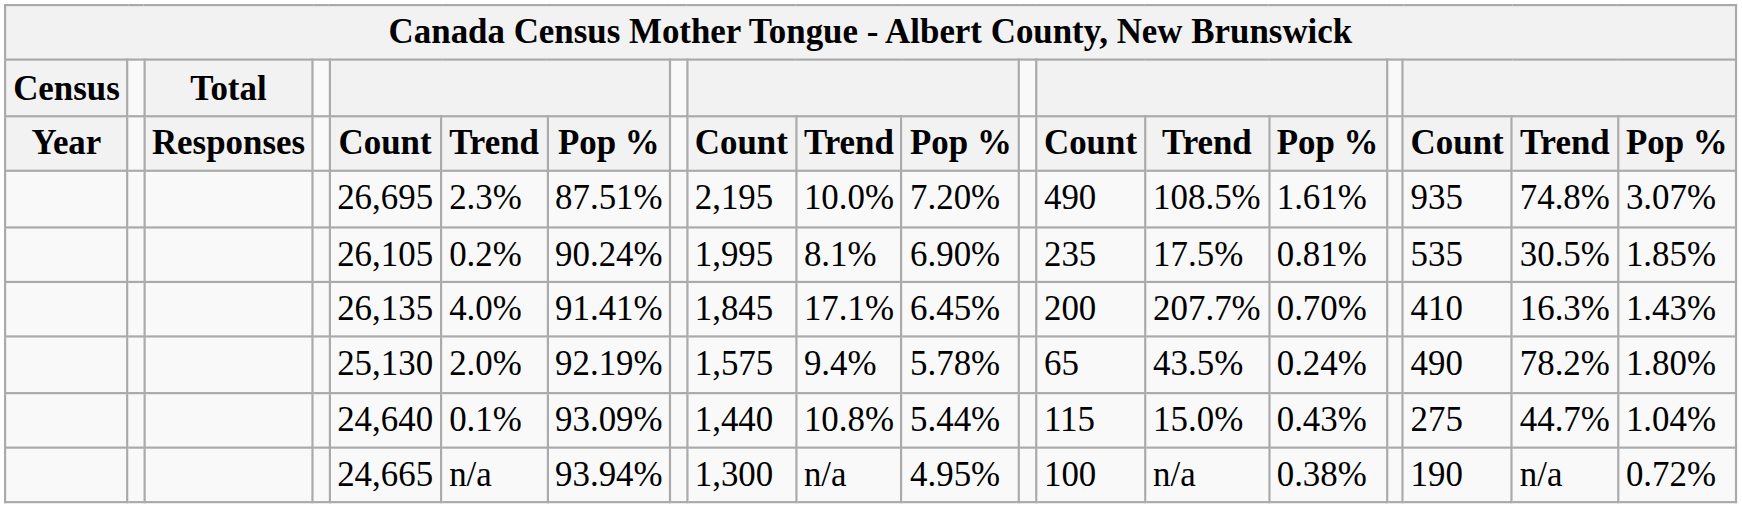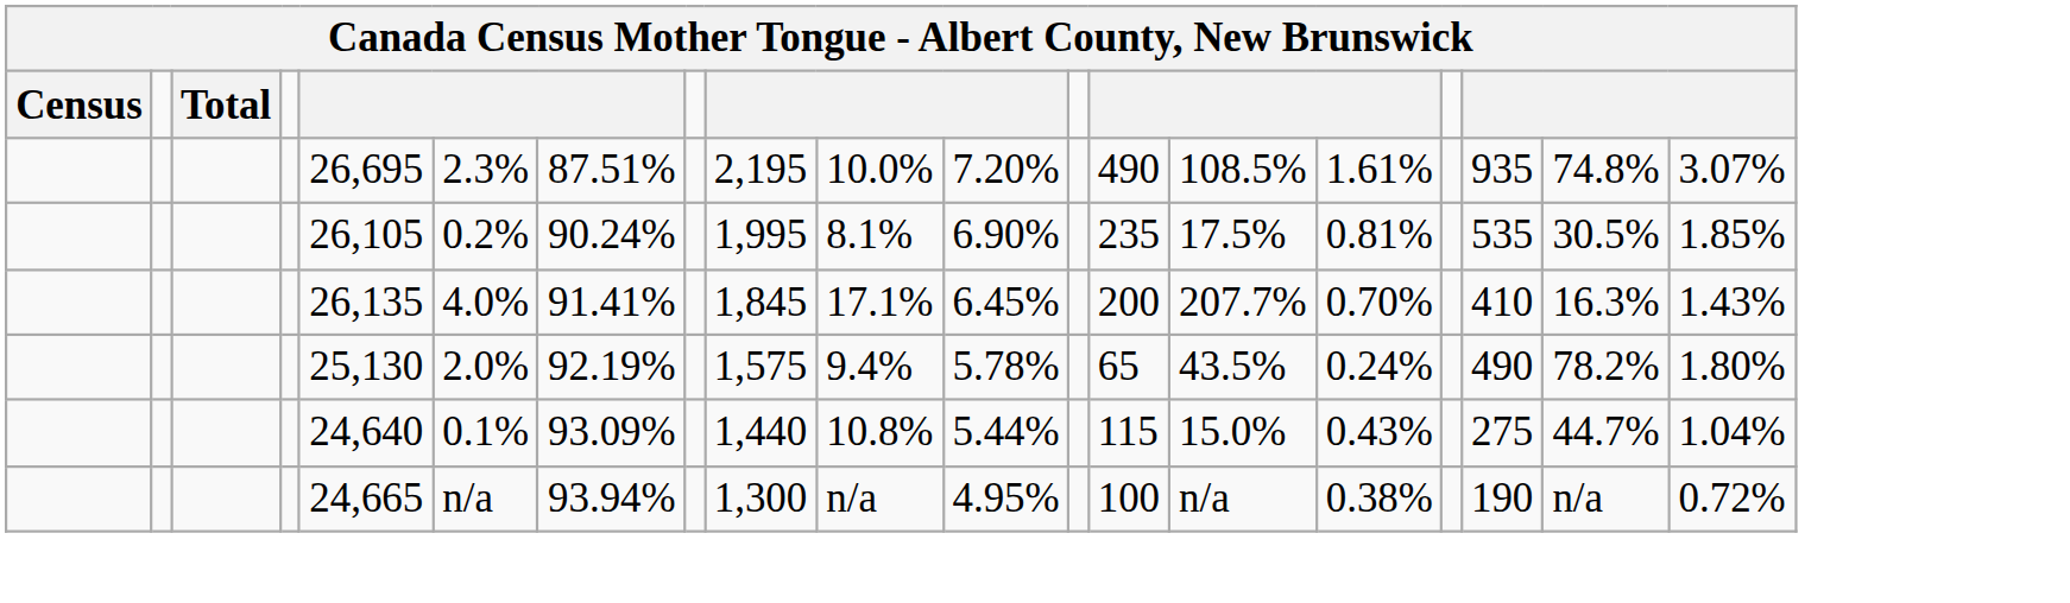- row: Year | Responses | Count | Trend | Pop % | Count | Trend | Pop % | Count | Trend | Pop % | Count | Trend | Pop %
